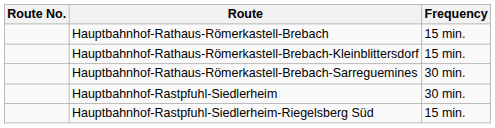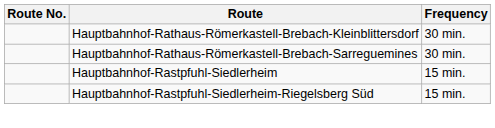- row: Hauptbahnhof-Rathaus-Römerkastell-Brebach | 15 min.
Hauptbahnhof-Rathaus-Römerkastell-Brebach-Kleinblittersdorf | Frequency: 15 min. -> 30 min.
Hauptbahnhof-Rastpfuhl-Siedlerheim | Frequency: 30 min. -> 15 min.
